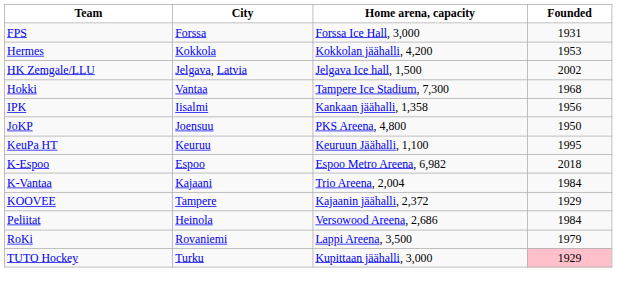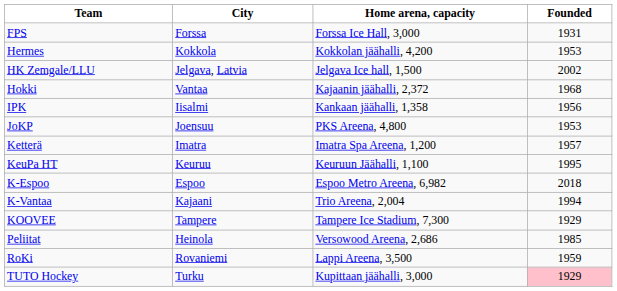Hokki | Home arena, capacity: Tampere Ice Stadium, 7,300 -> Kajaanin jäähalli, 2,372
JoKP | Founded: 1950 -> 1953
+ row: Ketterä | Imatra | Imatra Spa Areena, 1,200 | 1957
K-Vantaa | Founded: 1984 -> 1994
KOOVEE | Home arena, capacity: Kajaanin jäähalli, 2,372 -> Tampere Ice Stadium, 7,300
Peliitat | Founded: 1984 -> 1985
RoKi | Founded: 1979 -> 1959
